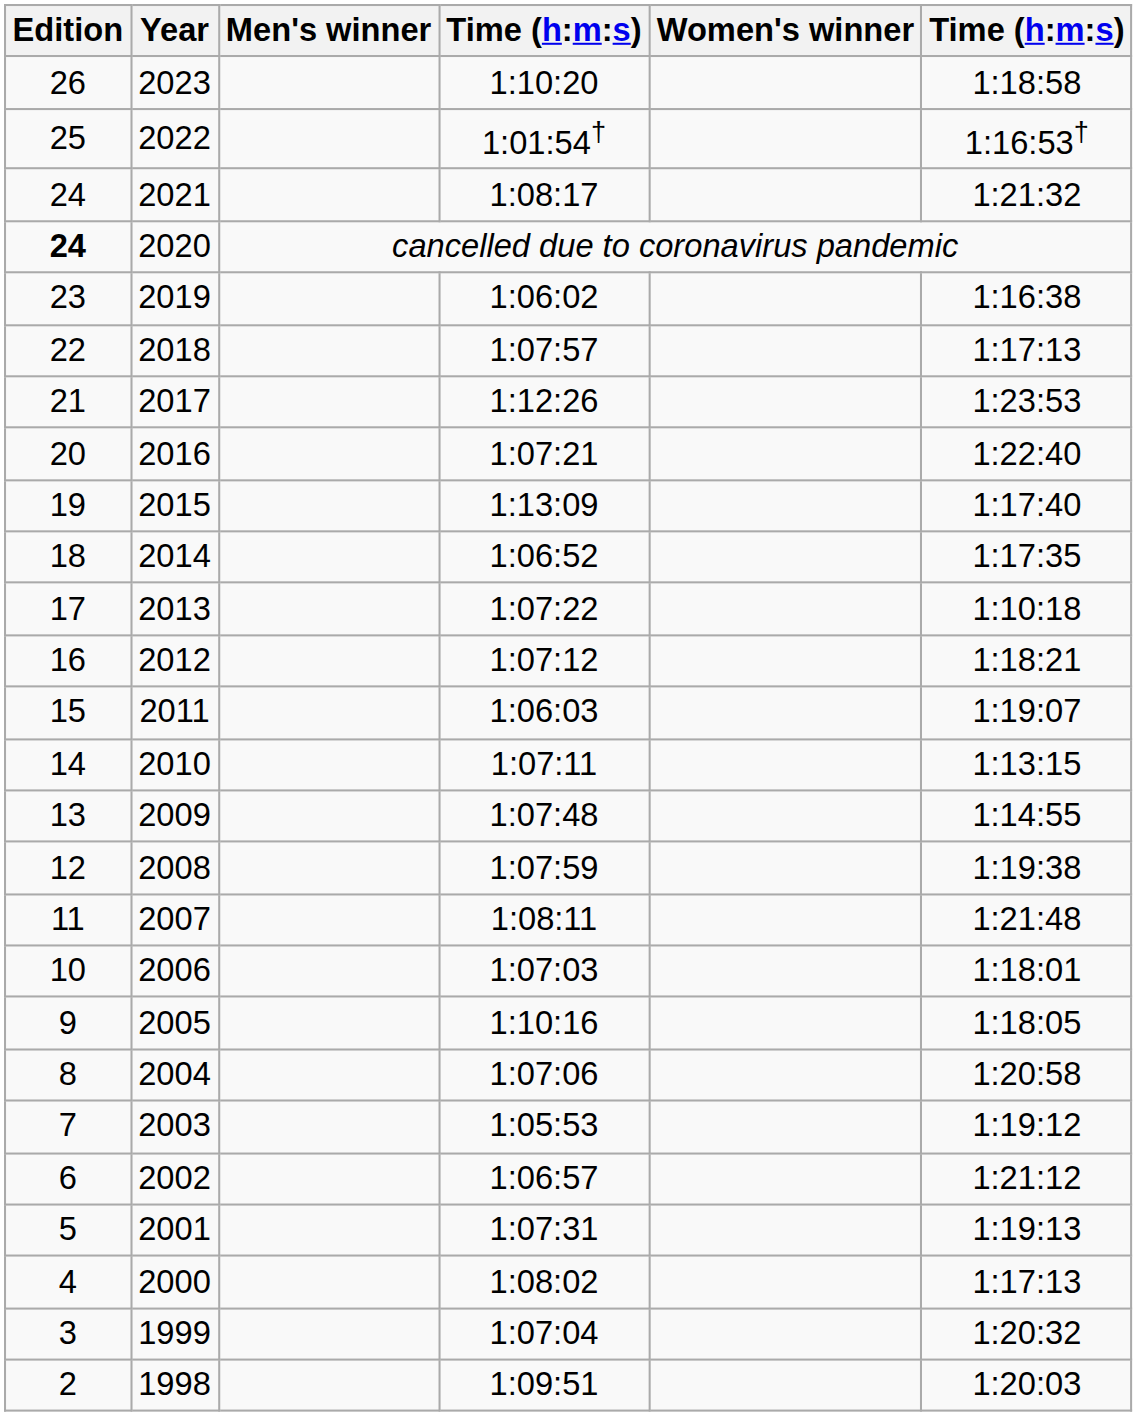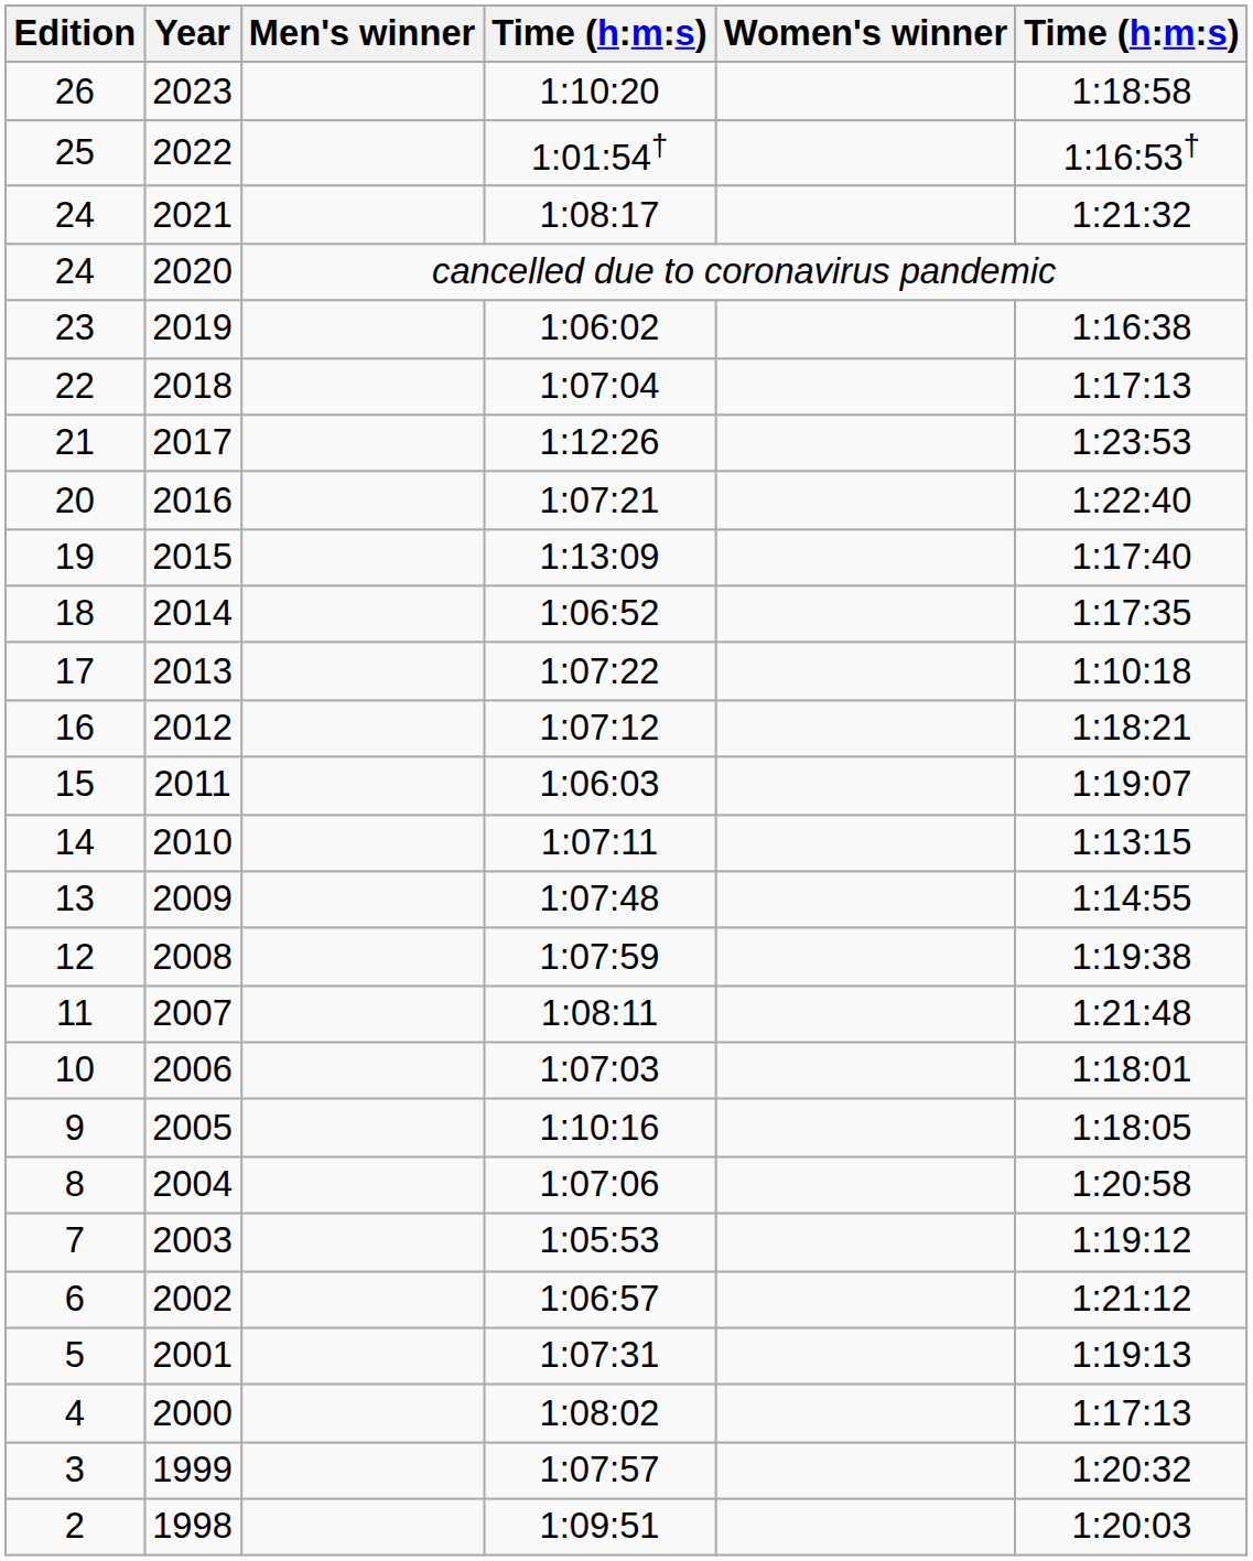2020 | Edition: bold -> normal
2018 | column 4: 1:07:57 -> 1:07:04
1999 | column 4: 1:07:04 -> 1:07:57
